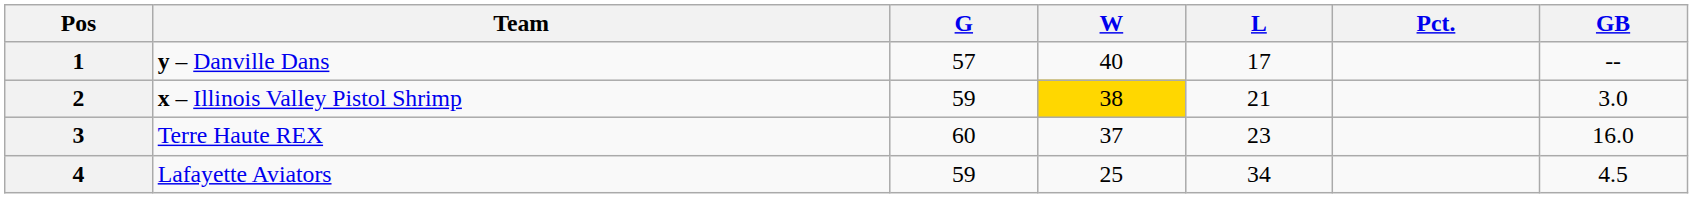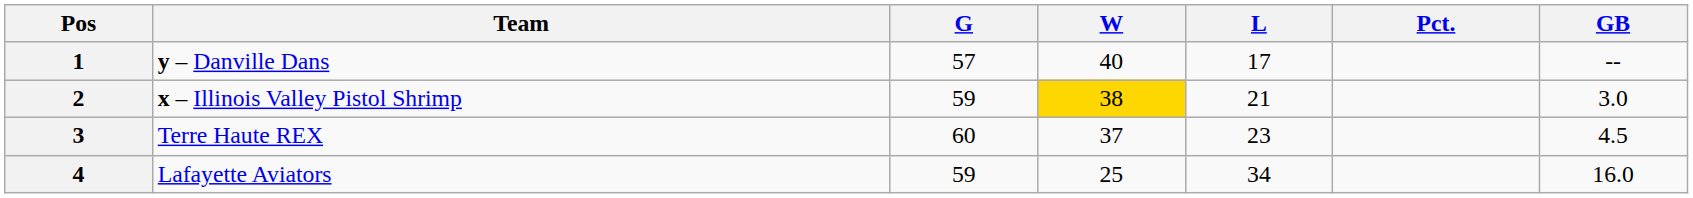3 | GB: 16.0 -> 4.5
4 | GB: 4.5 -> 16.0
